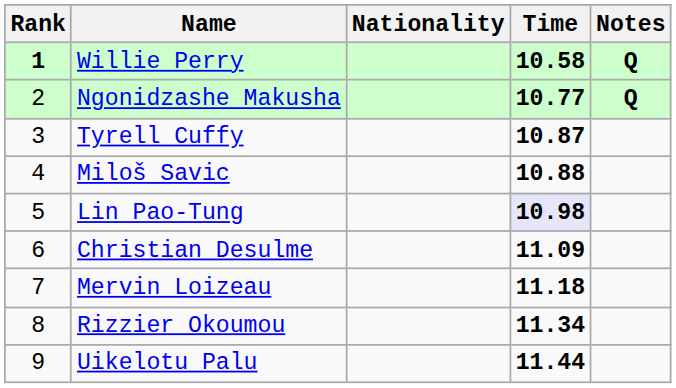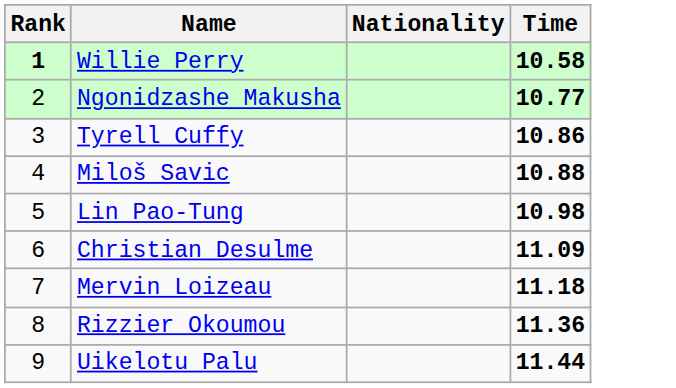- column: Notes | Q | Q
Tyrell Cuffy | Time: 10.87 -> 10.86
Lin Pao-Tung | Time: lavender background -> no background
Rizzier Okoumou | Time: 11.34 -> 11.36
